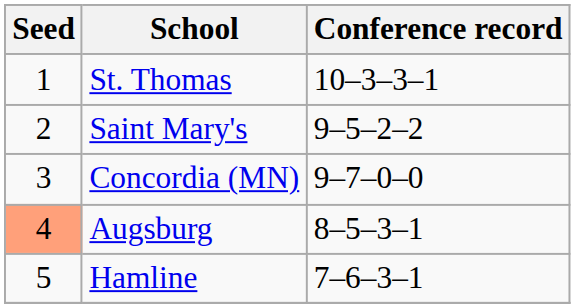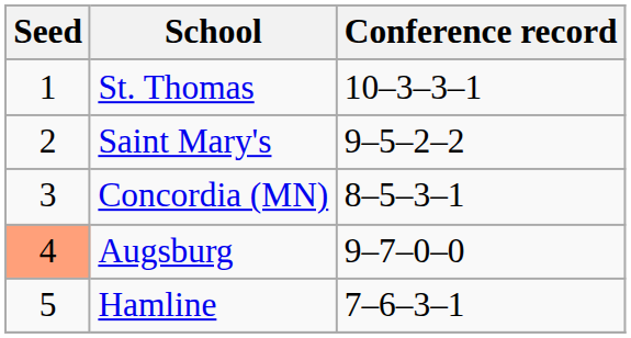Concordia (MN) | Conference record: 9–7–0–0 -> 8–5–3–1
Augsburg | Conference record: 8–5–3–1 -> 9–7–0–0
